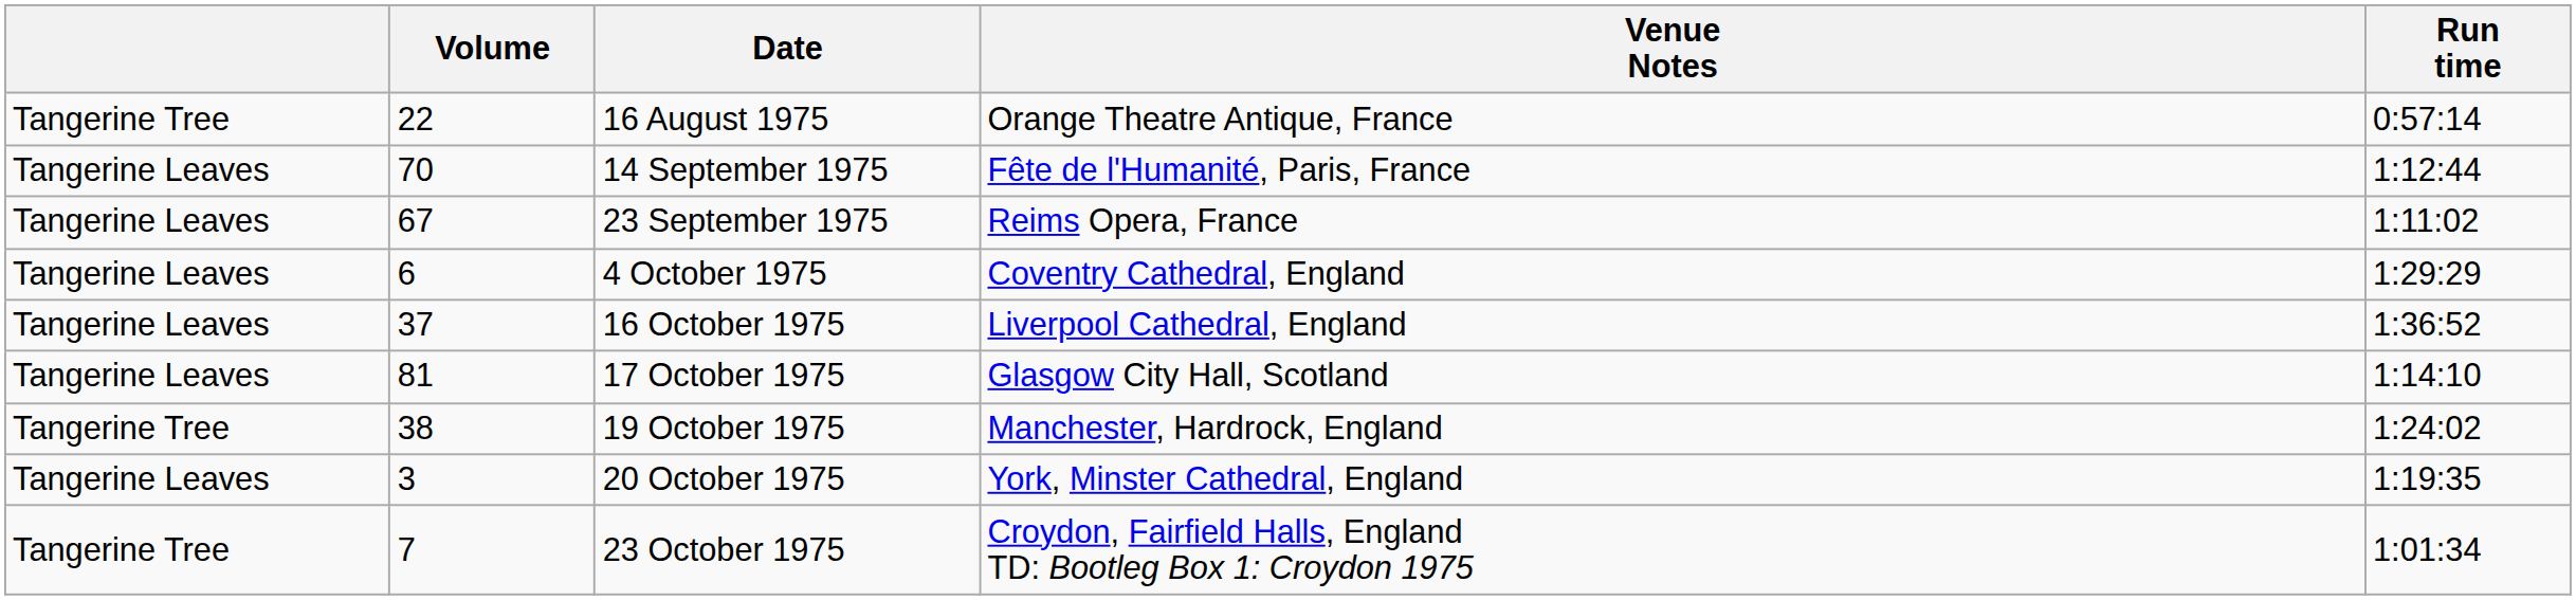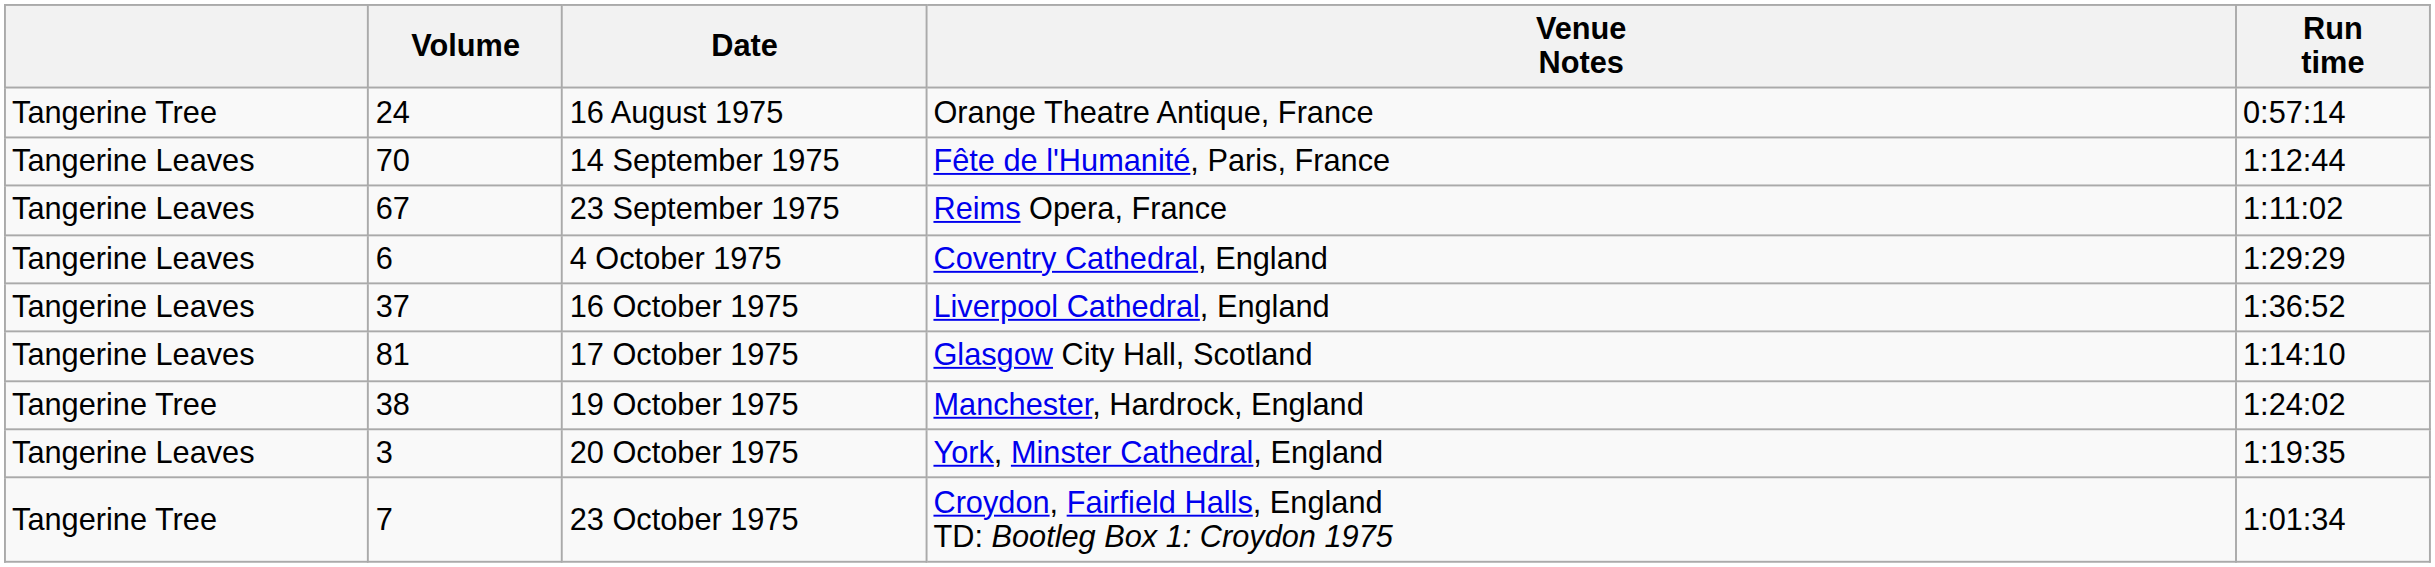16 August 1975 | Volume: 22 -> 24
